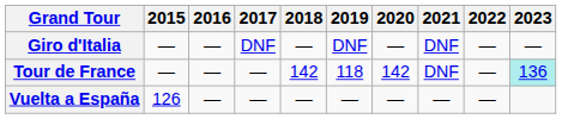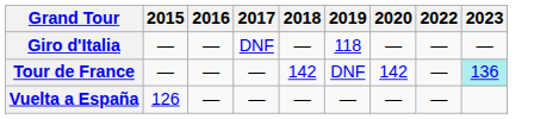- column: 2021 | DNF | DNF | —
Giro d'Italia | 2019: DNF -> 118
Tour de France | 2019: 118 -> DNF
